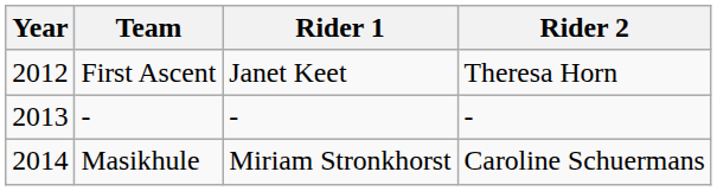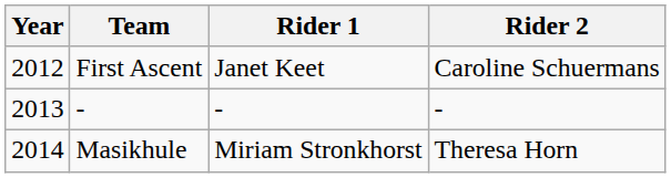First Ascent | Rider 2: Theresa Horn -> Caroline Schuermans
Masikhule | Rider 2: Caroline Schuermans -> Theresa Horn
